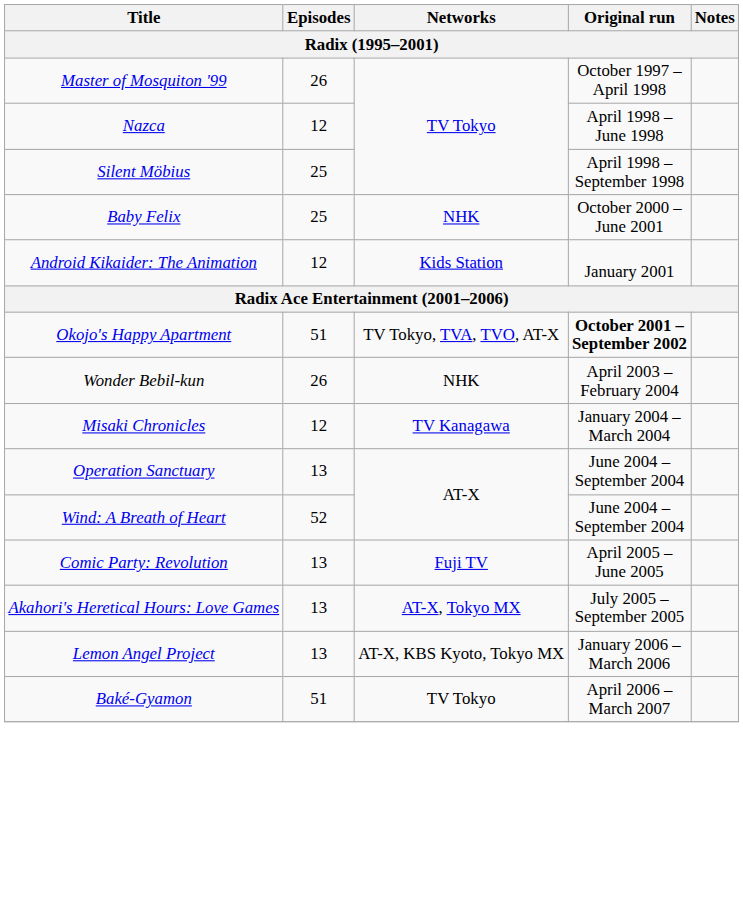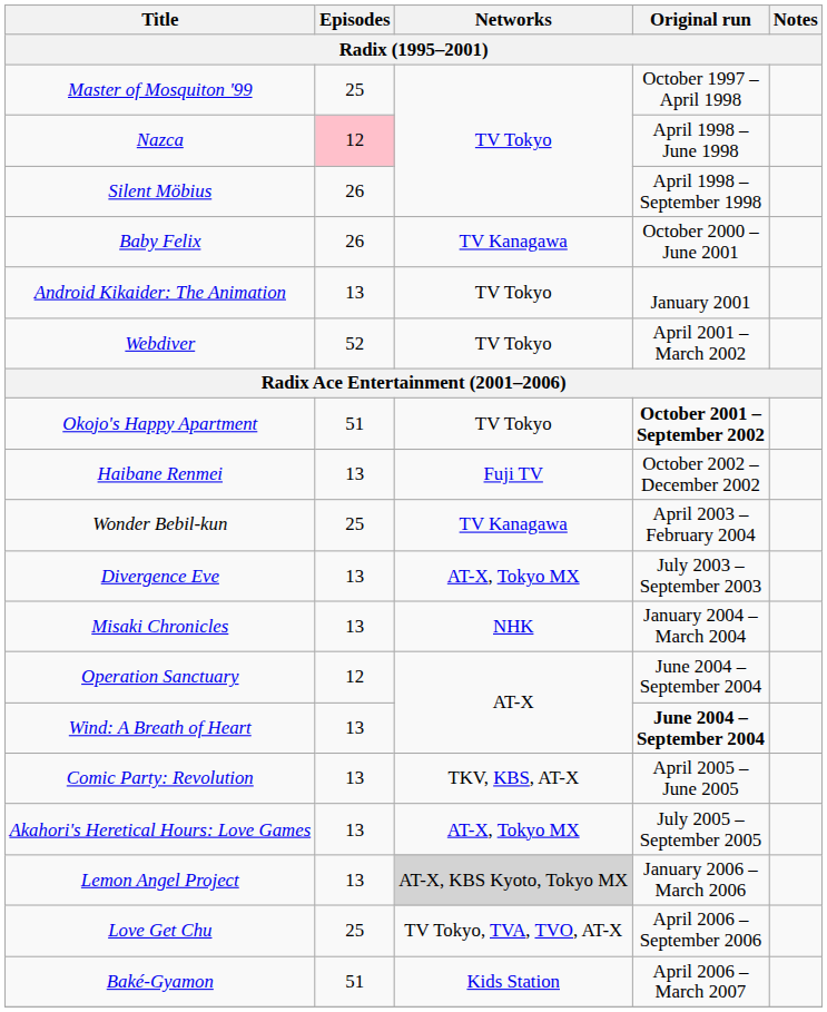Master of Mosquiton '99 | Episodes: 26 -> 25
Nazca | Episodes: no background -> pink background
Silent Möbius | Episodes: 25 -> 26
Baby Felix | Episodes: 25 -> 26
Baby Felix | Networks: NHK -> TV Kanagawa
Android Kikaider: The Animation | Episodes: 12 -> 13
Android Kikaider: The Animation | Networks: Kids Station -> TV Tokyo
+ row: Webdiver | 52 | TV Tokyo | April 2001 – March 2002
Okojo's Happy Apartment | Networks: TV Tokyo, TVA, TVO, AT-X -> TV Tokyo
+ row: Haibane Renmei | 13 | Fuji TV | October 2002 – December 2002
Wonder Bebil-kun | Episodes: 26 -> 25
Wonder Bebil-kun | Networks: NHK -> TV Kanagawa
+ row: Divergence Eve | 13 | AT-X, Tokyo MX | July 2003 – September 2003
Misaki Chronicles | Episodes: 12 -> 13
Misaki Chronicles | Networks: TV Kanagawa -> NHK
Operation Sanctuary | Episodes: 13 -> 12
Wind: A Breath of Heart | Episodes: 52 -> 13
Wind: A Breath of Heart | Original run: normal -> bold
Comic Party: Revolution | Networks: Fuji TV -> TKV, KBS, AT-X
Lemon Angel Project | Networks: no background -> lightgrey background
+ row: Love Get Chu | 25 | TV Tokyo, TVA, TVO, AT-X | April 2006 – September 2006
Baké-Gyamon | Networks: TV Tokyo -> Kids Station
